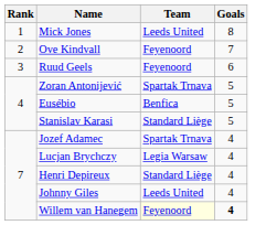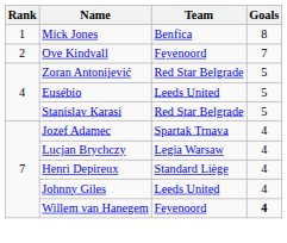Mick Jones | Team: Leeds United -> Benfica
- row: 3 | Ruud Geels | Feyenoord | 6
Zoran Antonijević | Team: Spartak Trnava -> Red Star Belgrade
Eusébio | Team: Benfica -> Leeds United
Stanislav Karasi | Team: Standard Liège -> Red Star Belgrade
Willem van Hanegem | Team: lightyellow background -> no background
